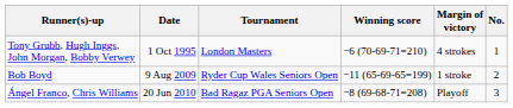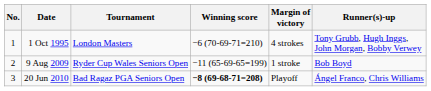columns swapped: No. <-> Runner(s)-up
20 Jun 2010 | Winning score: normal -> bold
